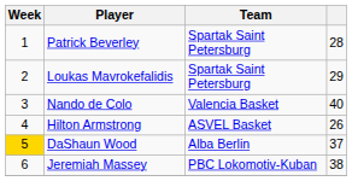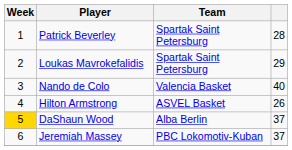Jeremiah Massey | column 4: 38 -> 37
